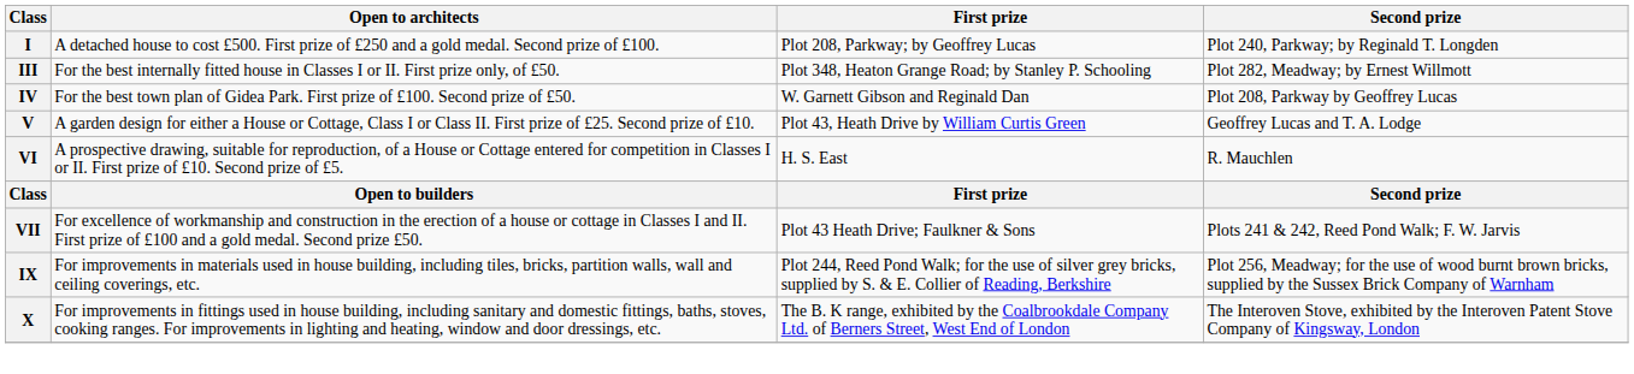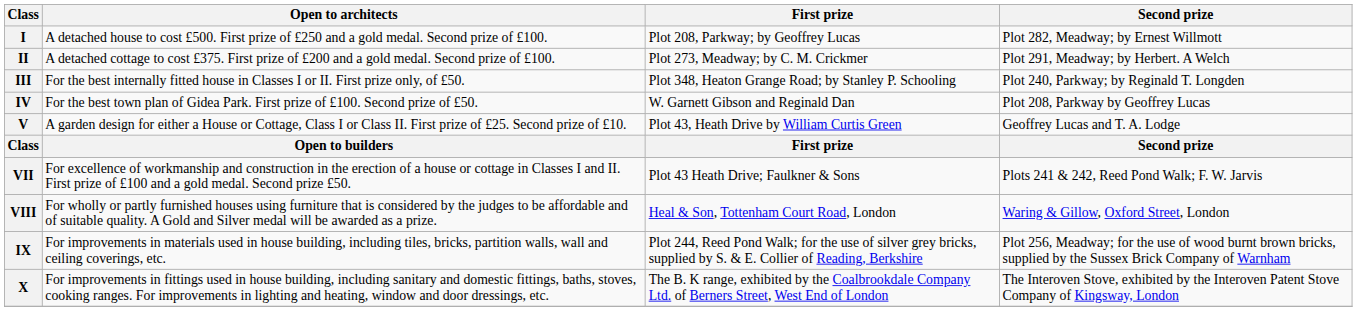I | Second prize: Plot 240, Parkway; by Reginald T. Longden -> Plot 282, Meadway; by Ernest Willmott
+ row: II | A detached cottage to cost £375. First prize of £200 and a gold medal. Second prize of £100. | Plot 273, Meadway; by C. M. Crickmer | Plot 291, Meadway; by Herbert. A Welch
III | Second prize: Plot 282, Meadway; by Ernest Willmott -> Plot 240, Parkway; by Reginald T. Longden
- row: VI | A prospective drawing, suitable for reproduction, of a House or Cottage entered for competition in Classes I or II. First prize of £10. Second prize of £5. | H. S. East | R. Mauchlen
+ row: VIII | For wholly or partly furnished houses using furniture that is considered by the judges to be affordable and of suitable quality. A Gold and Silver medal will be awarded as a prize. | Heal & Son, Tottenham Court Road, London | Waring & Gillow, Oxford Street, London
